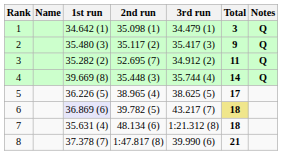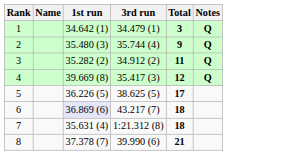- column: 2nd run | 35.098 (1) | 35.117 (2) | 52.695 (7) | 35.448 (3) | 38.965 (4) | 39.782 (5) | 48.134 (6) | 1:47.817 (8)
2 | 3rd run: 35.417 (3) -> 35.744 (4)
4 | 3rd run: 35.744 (4) -> 35.417 (3)
4 | Total: 14 -> 12
6 | Total: khaki background -> no background
